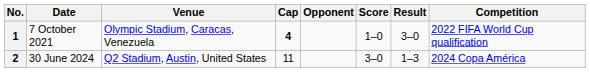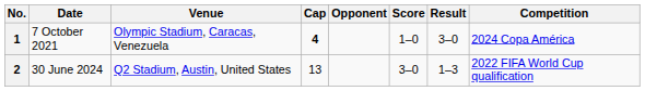1 | Competition: 2022 FIFA World Cup qualification -> 2024 Copa América
2 | Cap: 11 -> 13
2 | Competition: 2024 Copa América -> 2022 FIFA World Cup qualification
